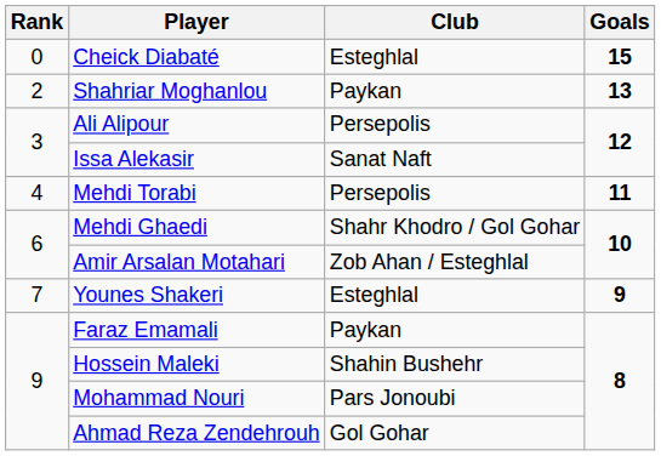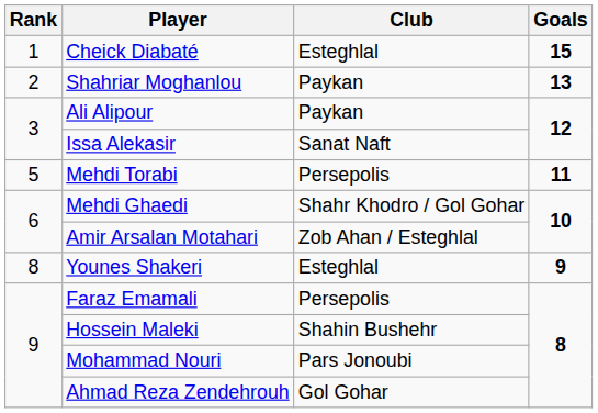Cheick Diabaté | Rank: 0 -> 1
Ali Alipour | Club: Persepolis -> Paykan
Mehdi Torabi | Rank: 4 -> 5
Younes Shakeri | Rank: 7 -> 8
Faraz Emamali | Club: Paykan -> Persepolis
